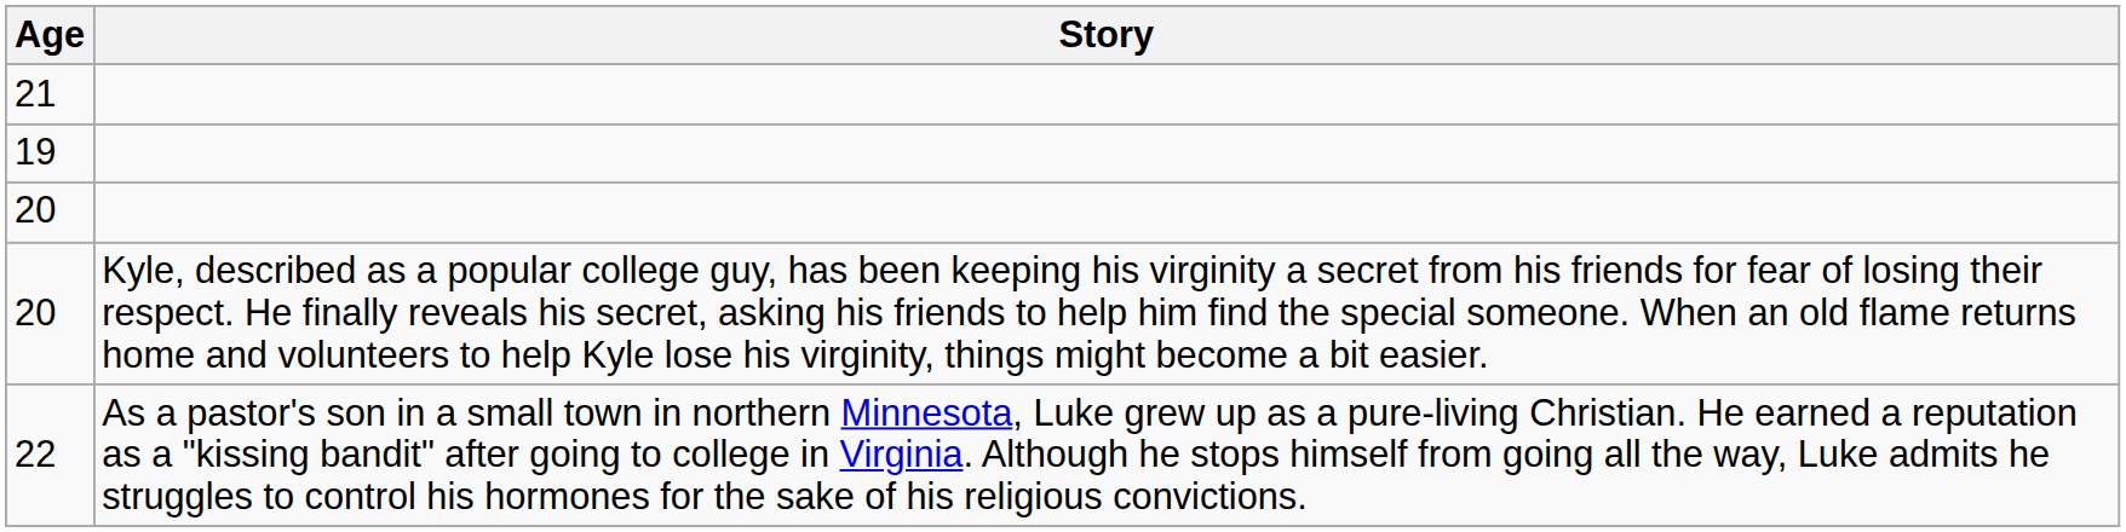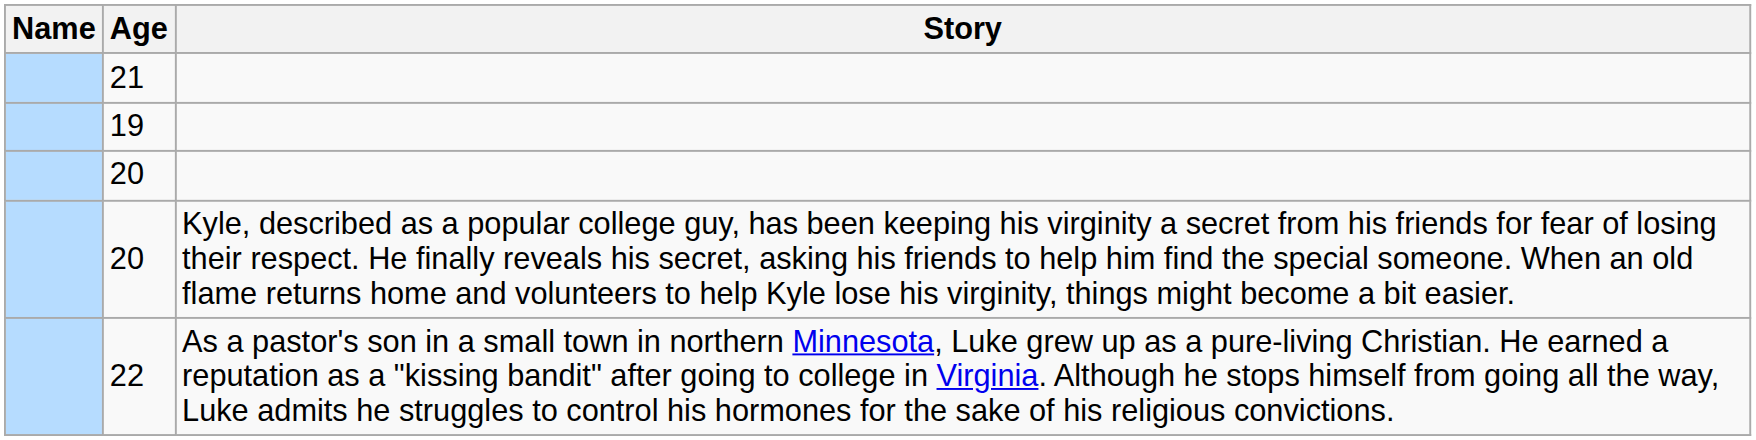+ column: Name
